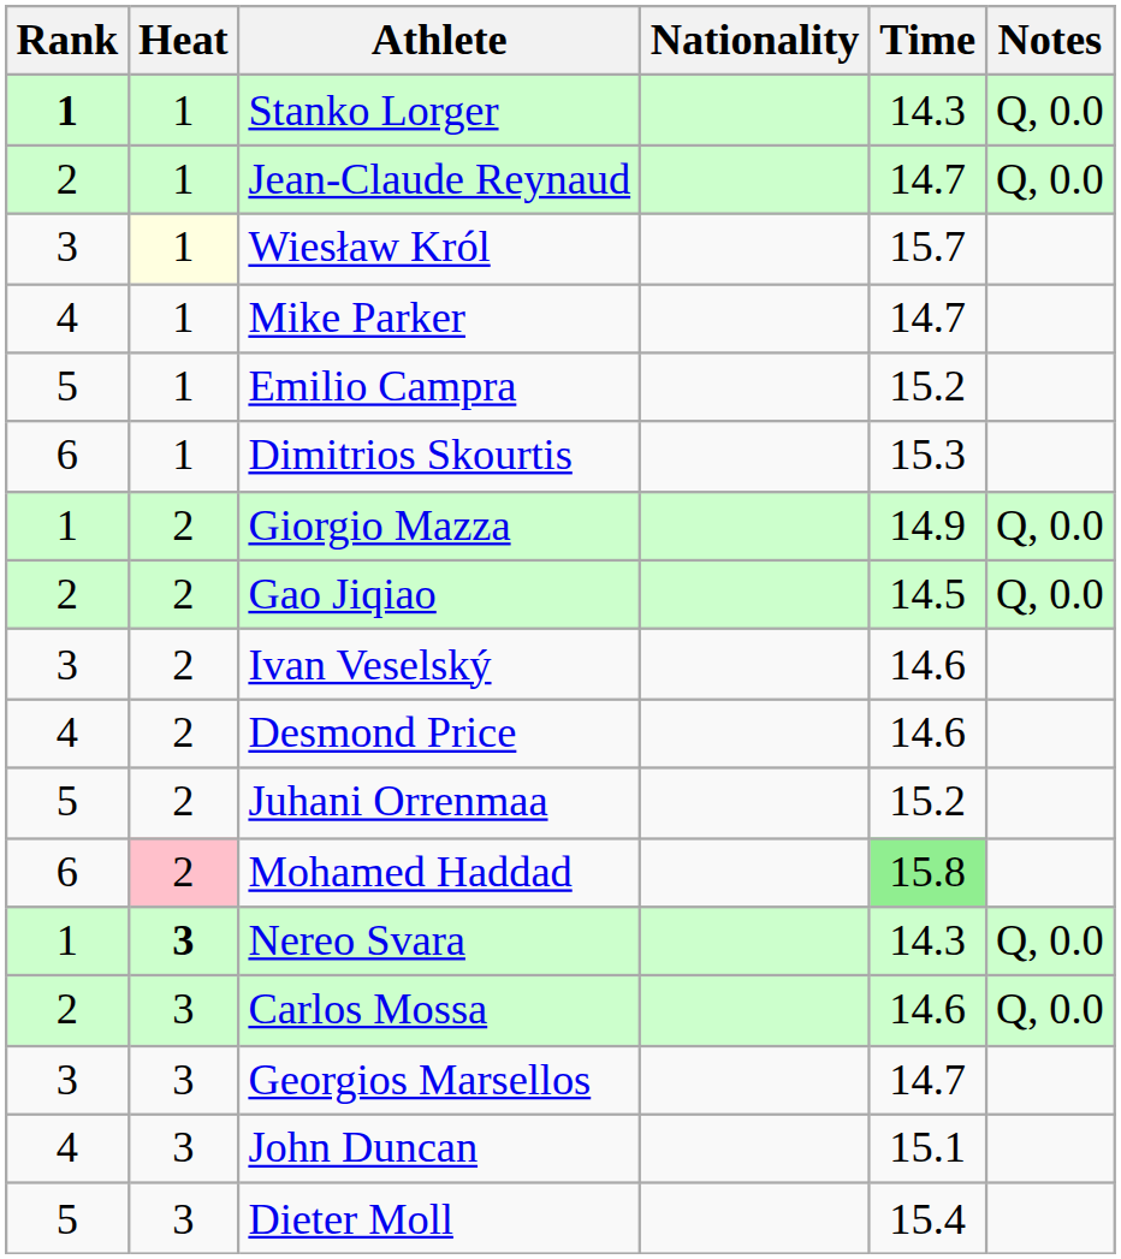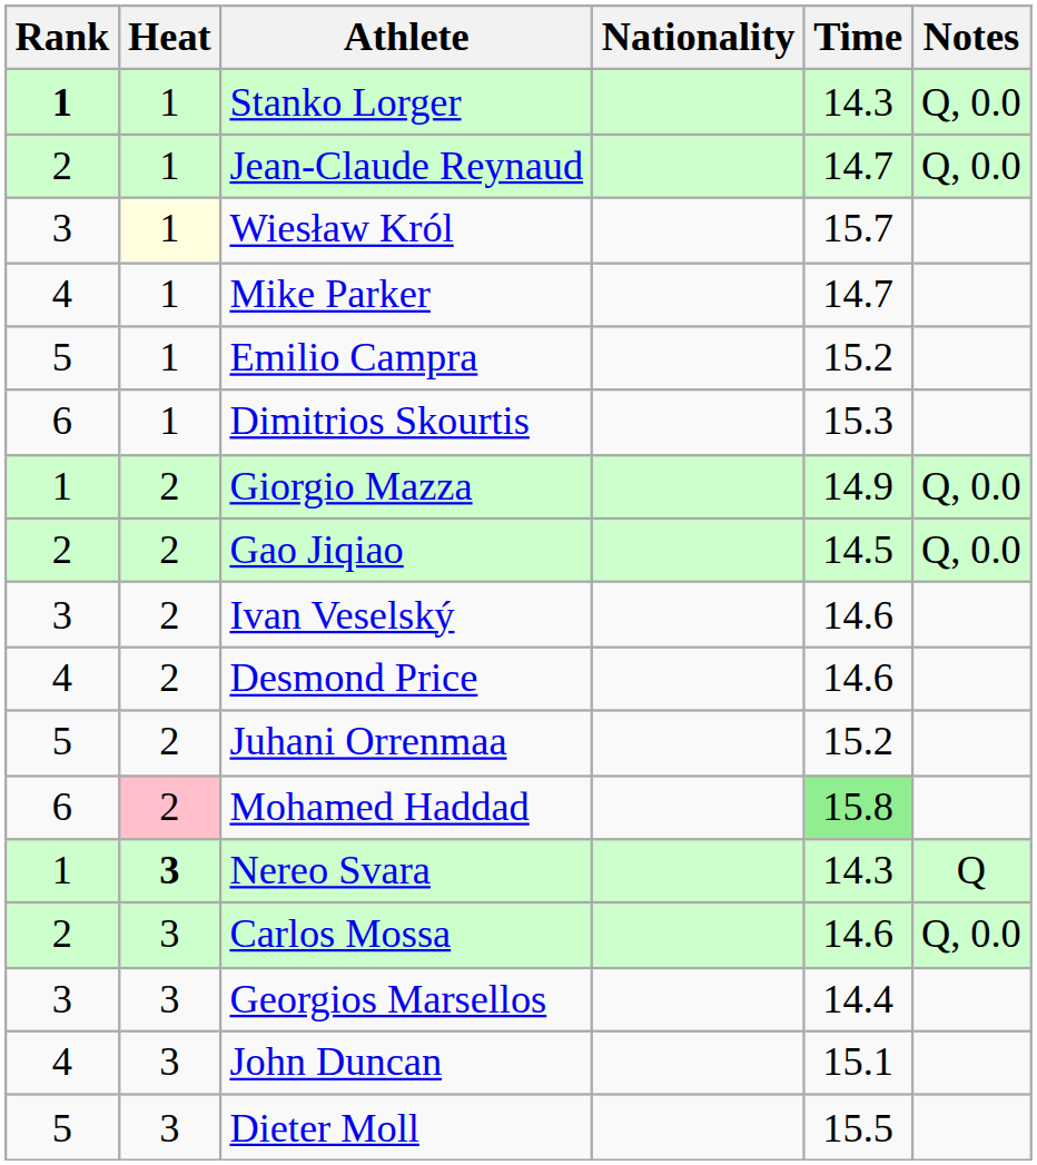Nereo Svara | Notes: Q, 0.0 -> Q
Georgios Marsellos | Time: 14.7 -> 14.4
Dieter Moll | Time: 15.4 -> 15.5
